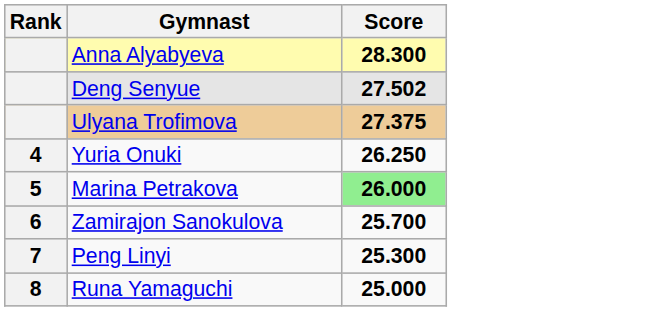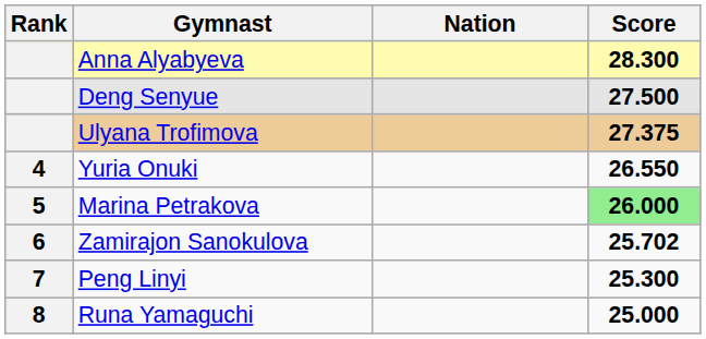+ column: Nation
Deng Senyue | Score: 27.502 -> 27.500
Yuria Onuki | Score: 26.250 -> 26.550
Zamirajon Sanokulova | Score: 25.700 -> 25.702
